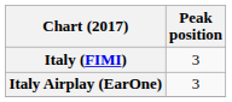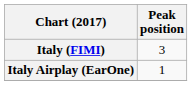Italy Airplay (EarOne) | Peak position: 3 -> 1
